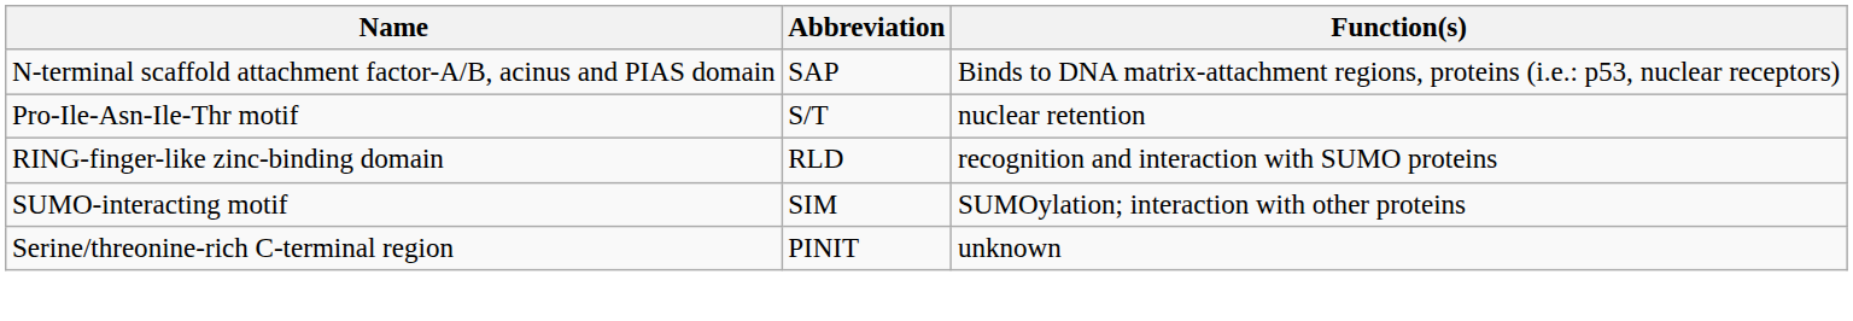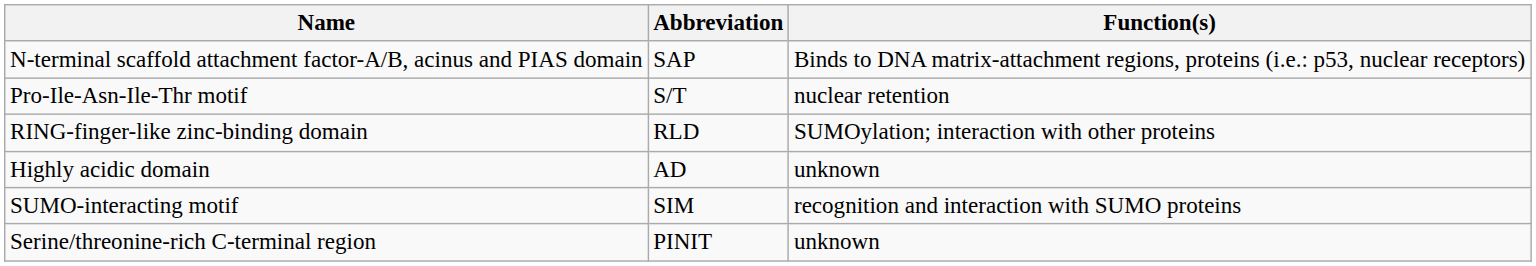RING-finger-like zinc-binding domain | Function(s): recognition and interaction with SUMO proteins -> SUMOylation; interaction with other proteins
+ row: Highly acidic domain | AD | unknown
SUMO-interacting motif | Function(s): SUMOylation; interaction with other proteins -> recognition and interaction with SUMO proteins
